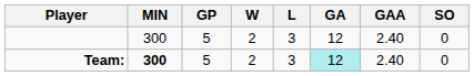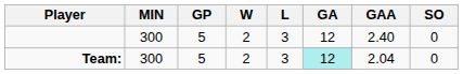Team: | MIN: bold -> normal
Team: | GAA: 2.40 -> 2.04
